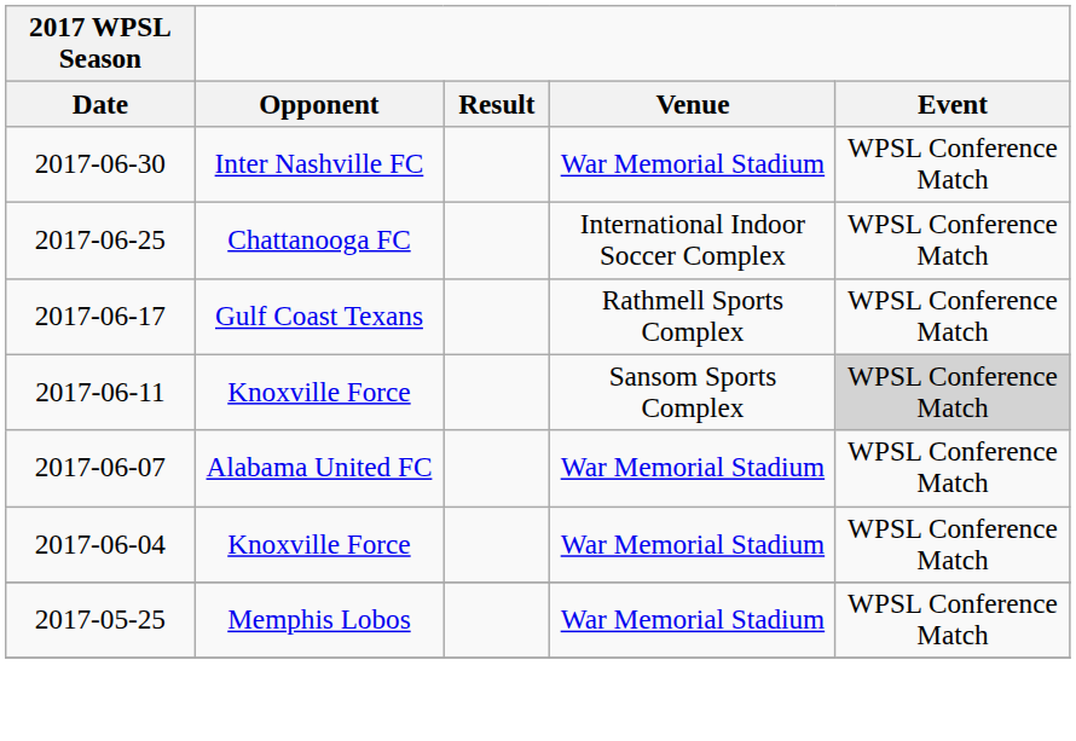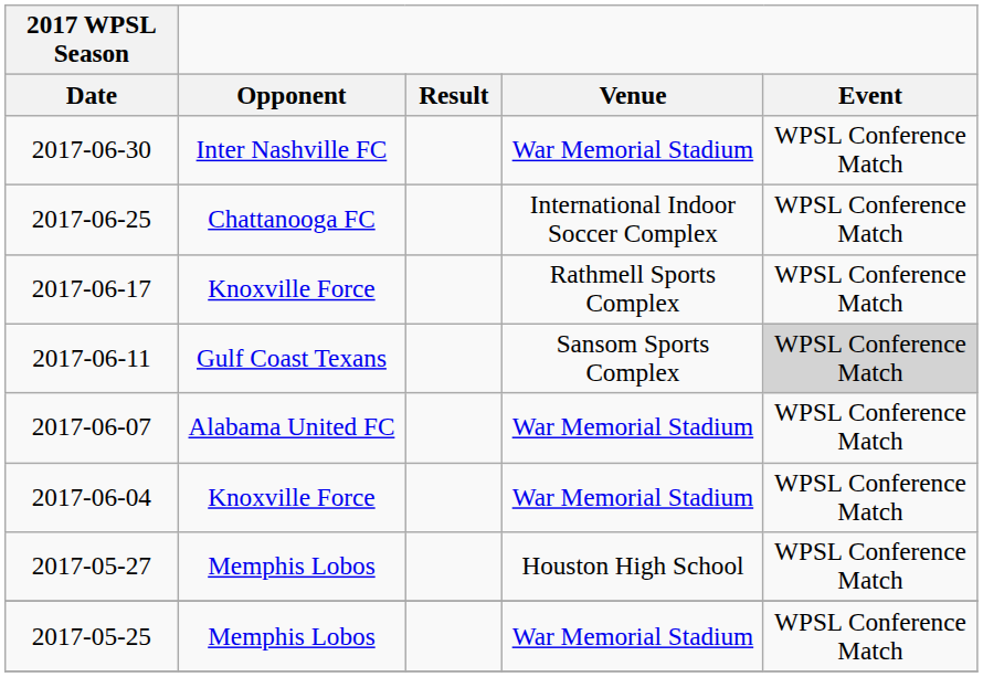2017-06-17 | Opponent: Gulf Coast Texans -> Knoxville Force
2017-06-11 | Opponent: Knoxville Force -> Gulf Coast Texans
+ row: 2017-05-27 | Memphis Lobos | Houston High School | WPSL Conference Match
